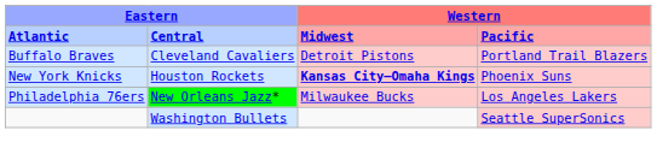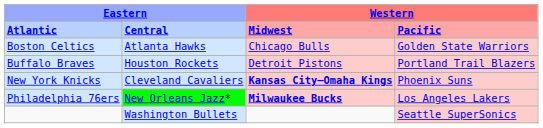+ row: Boston Celtics | Atlanta Hawks | Chicago Bulls | Golden State Warriors
Buffalo Braves | column 2: Cleveland Cavaliers -> Houston Rockets
New York Knicks | column 2: Houston Rockets -> Cleveland Cavaliers
Philadelphia 76ers | column 3: normal -> bold
